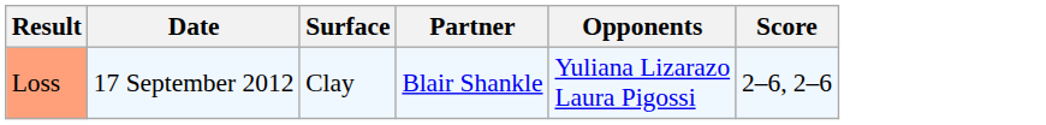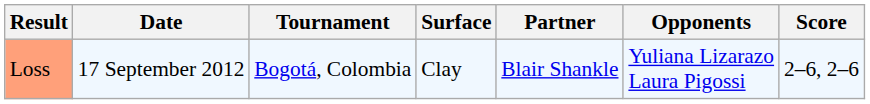+ column: Tournament | Bogotá, Colombia
